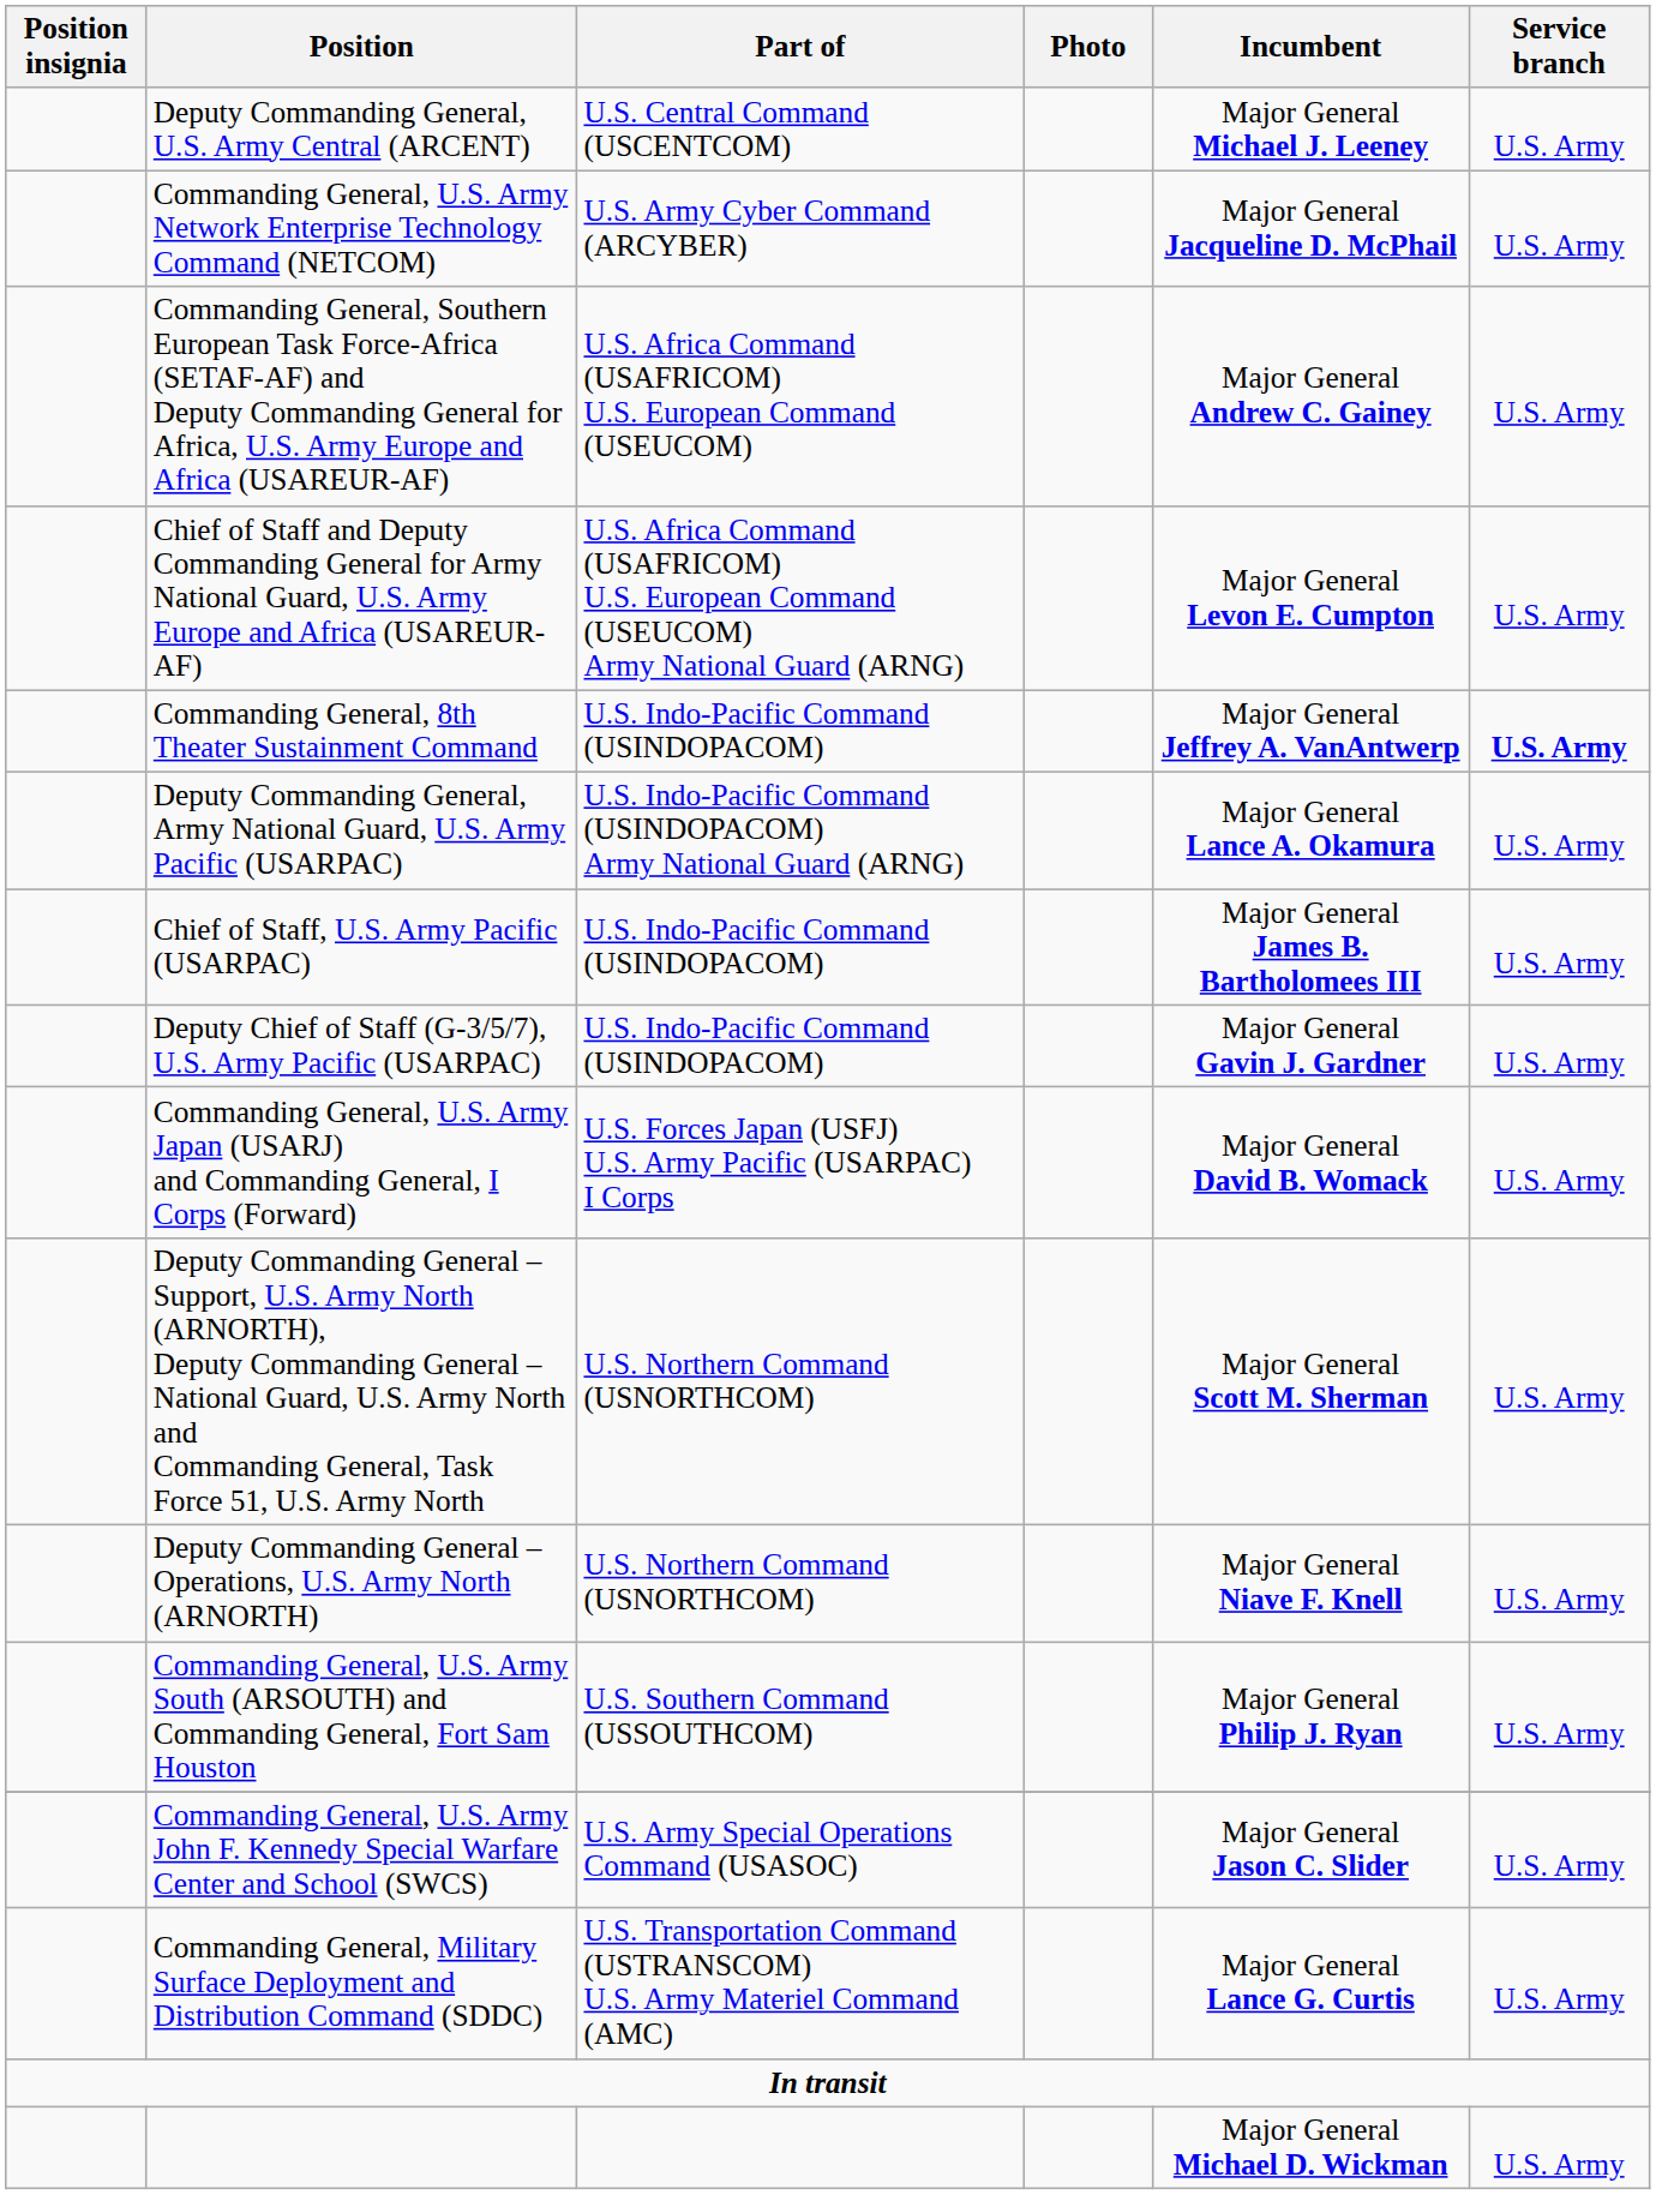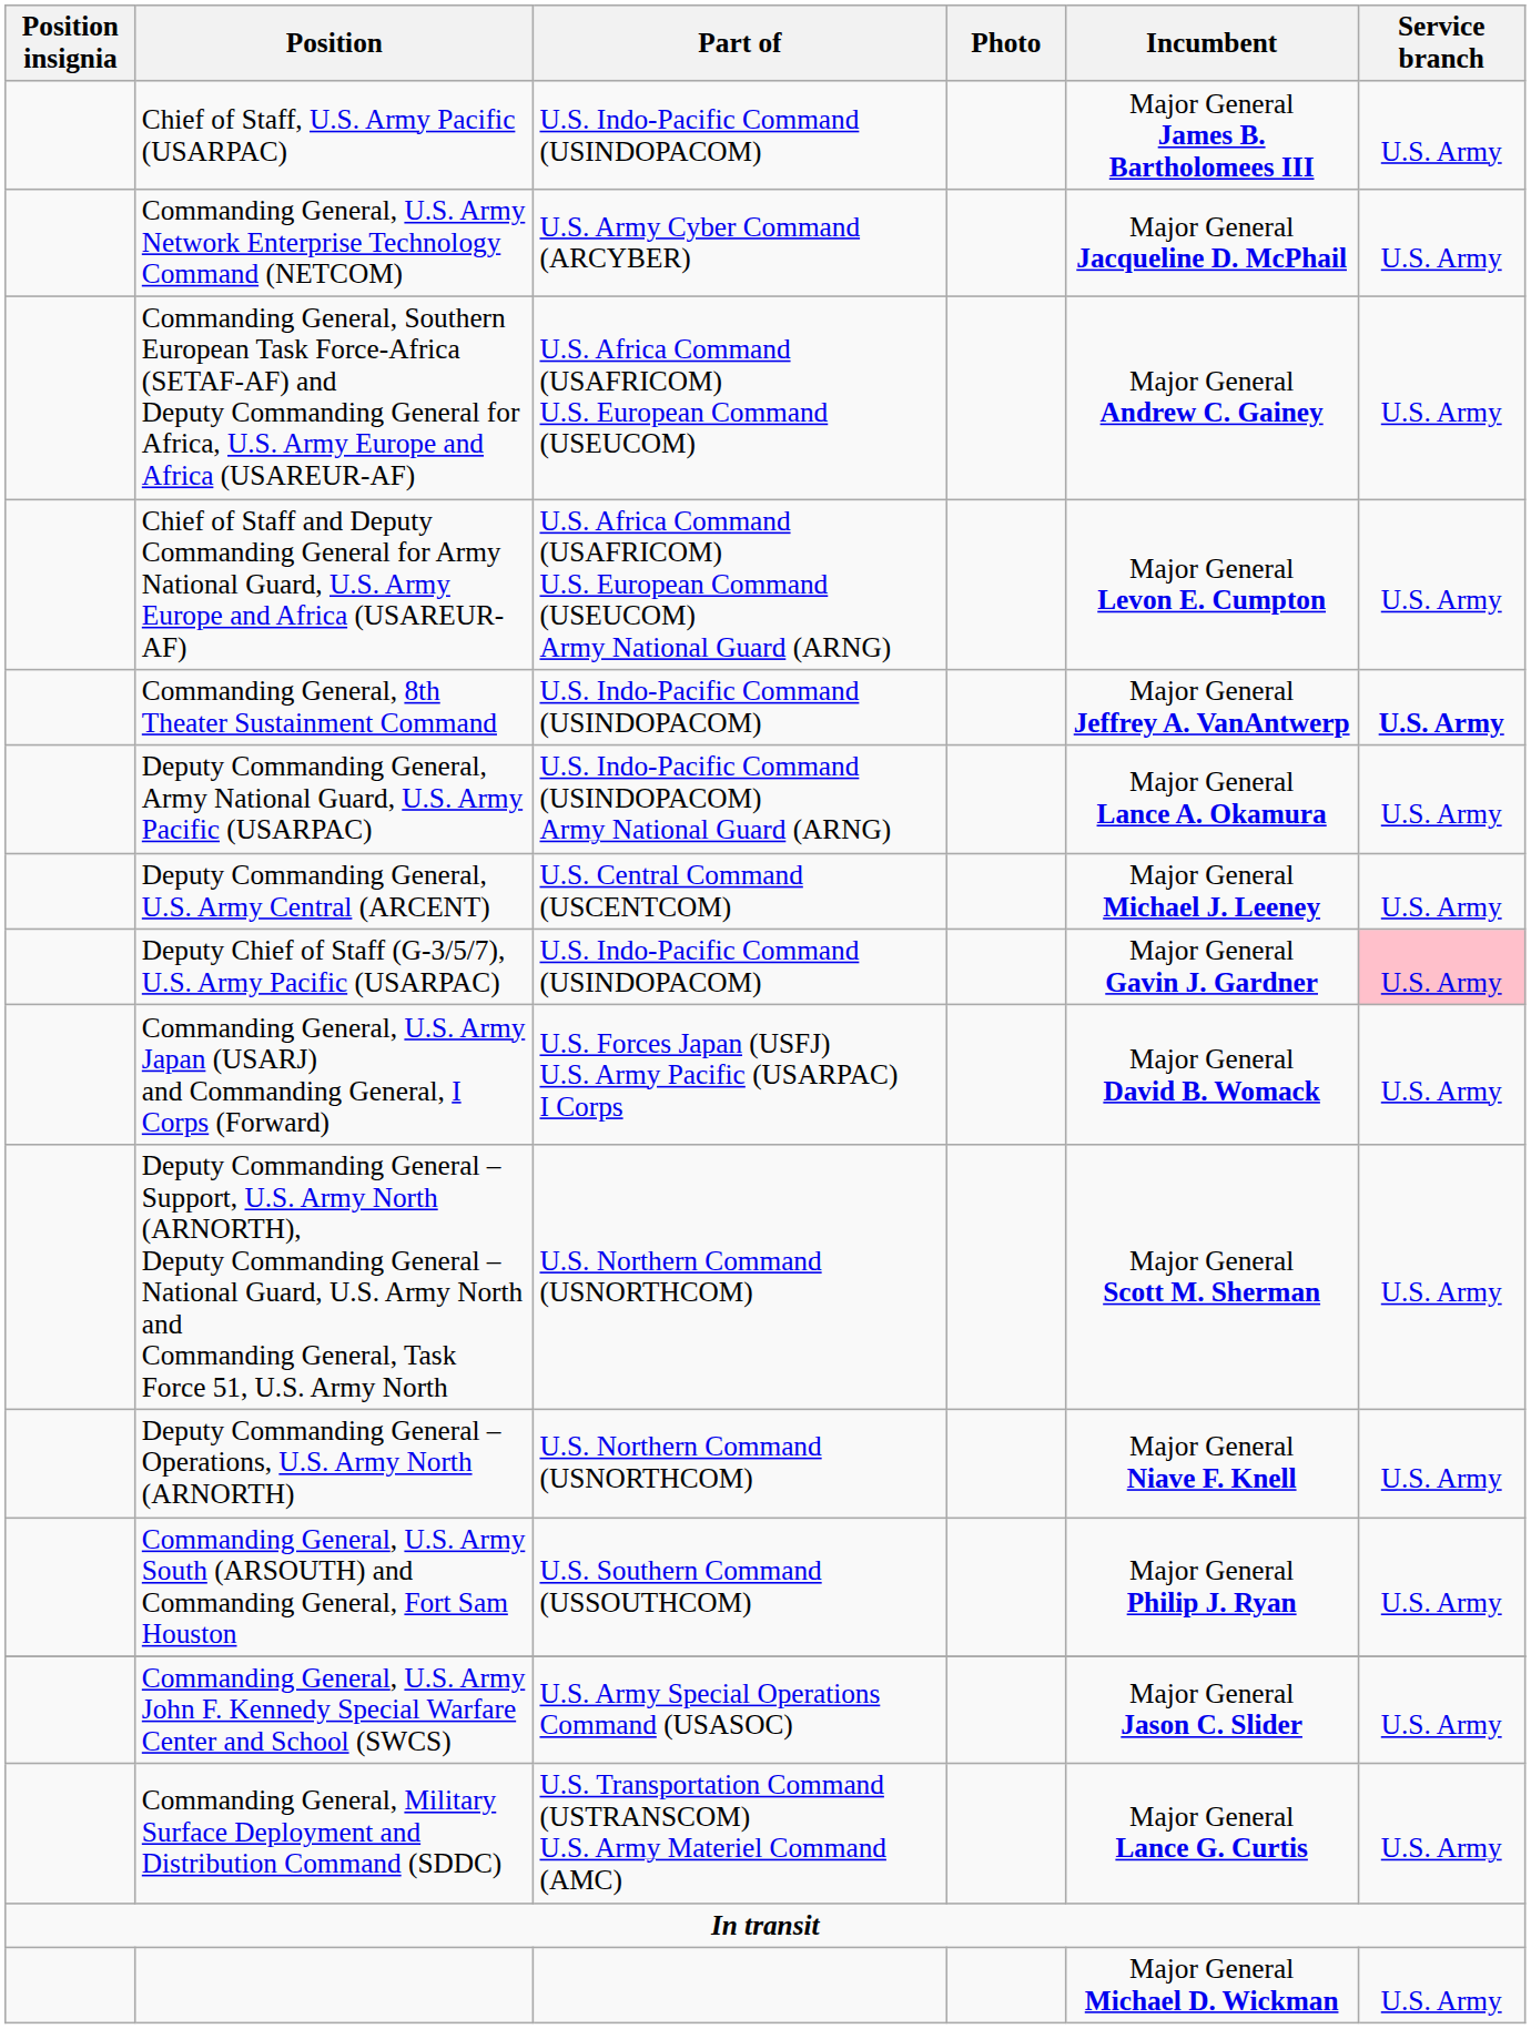rows swapped: Deputy Commanding General, U.S. Army Central (ARCENT) <-> Chief of Staff, U.S. Army Pacific (USARPAC)
Deputy Chief of Staff (G-3/5/7), U.S. Army Pacific (USARPAC) | Service branch: no background -> pink background
